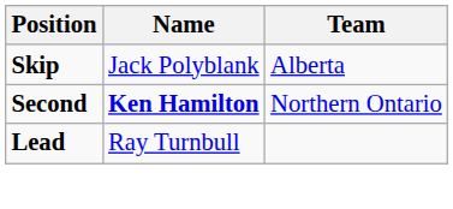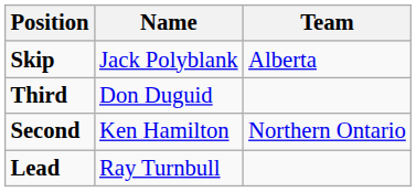+ row: Third | Don Duguid
Second | Name: bold -> normal
